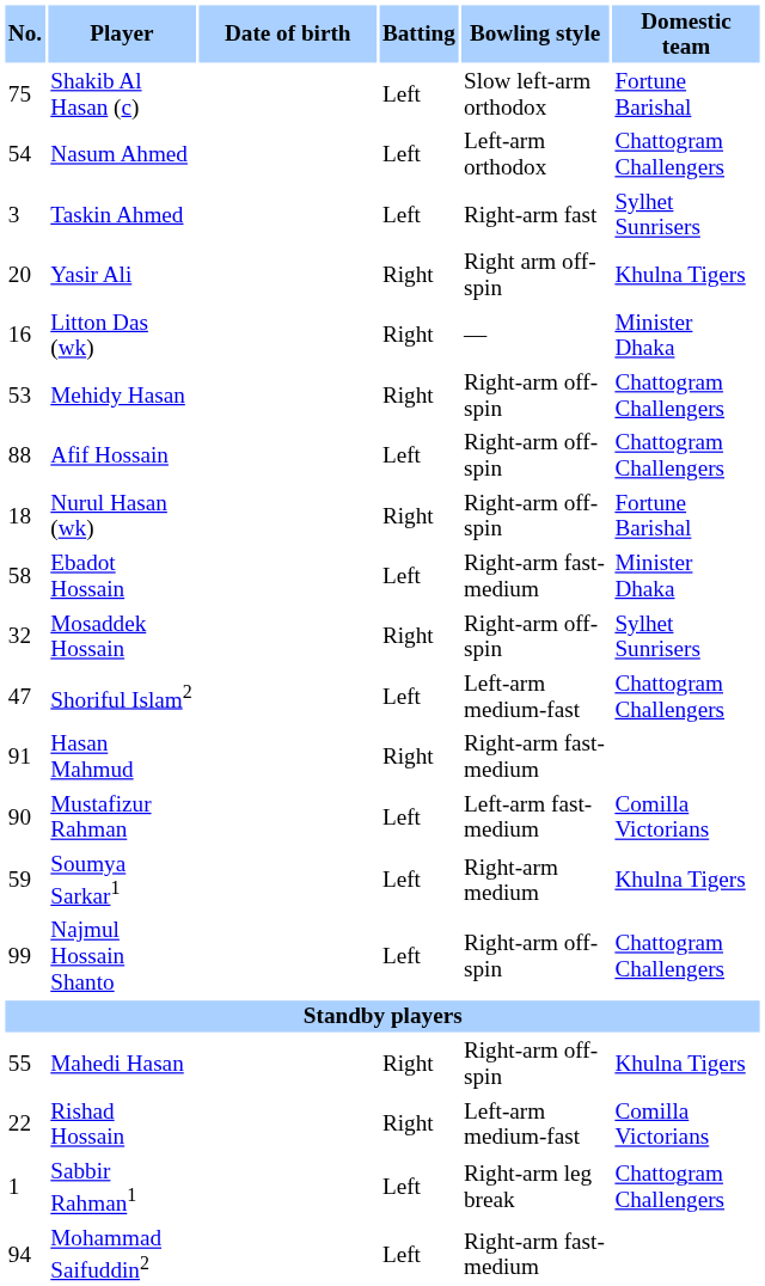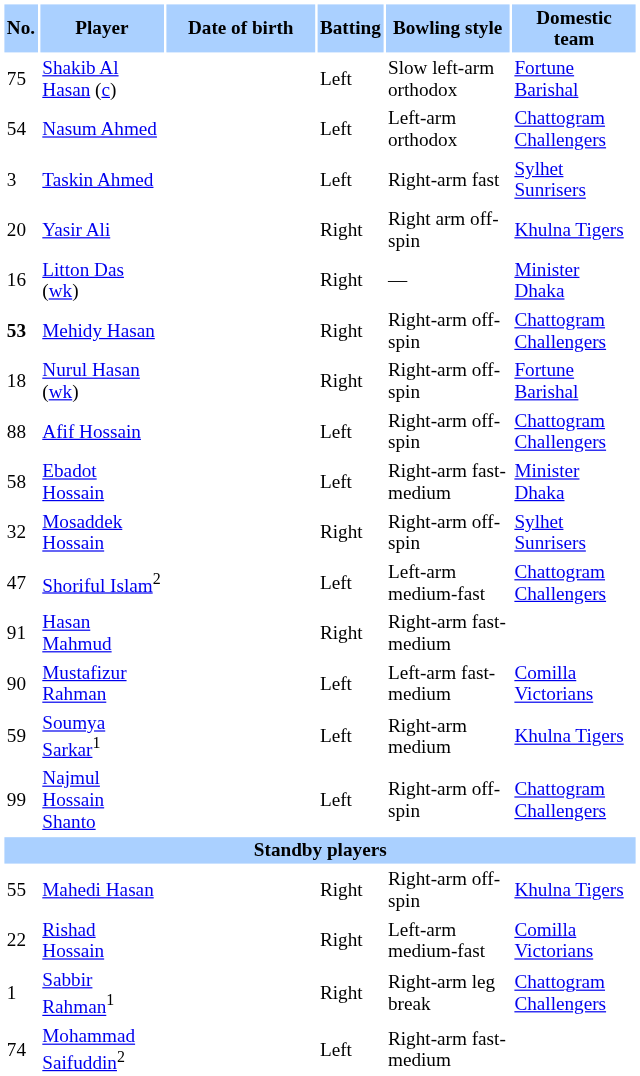Mehidy Hasan | No.: normal -> bold
rows swapped: Nurul Hasan (wk) <-> Afif Hossain
Sabbir Rahman1 | Batting: Left -> Right
Mohammad Saifuddin2 | No.: 94 -> 74
